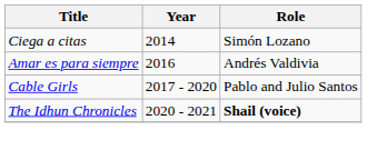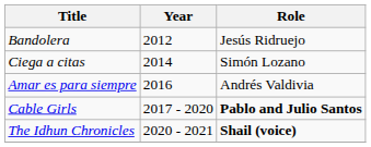+ row: Bandolera | 2012 | Jesús Ridruejo
Cable Girls | Role: normal -> bold
